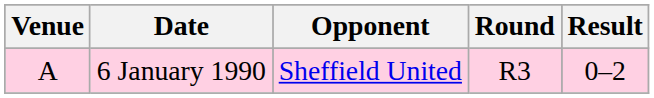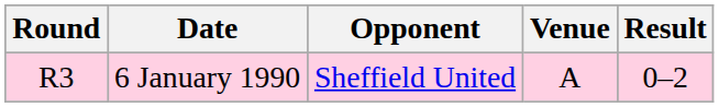columns swapped: Round <-> Venue
